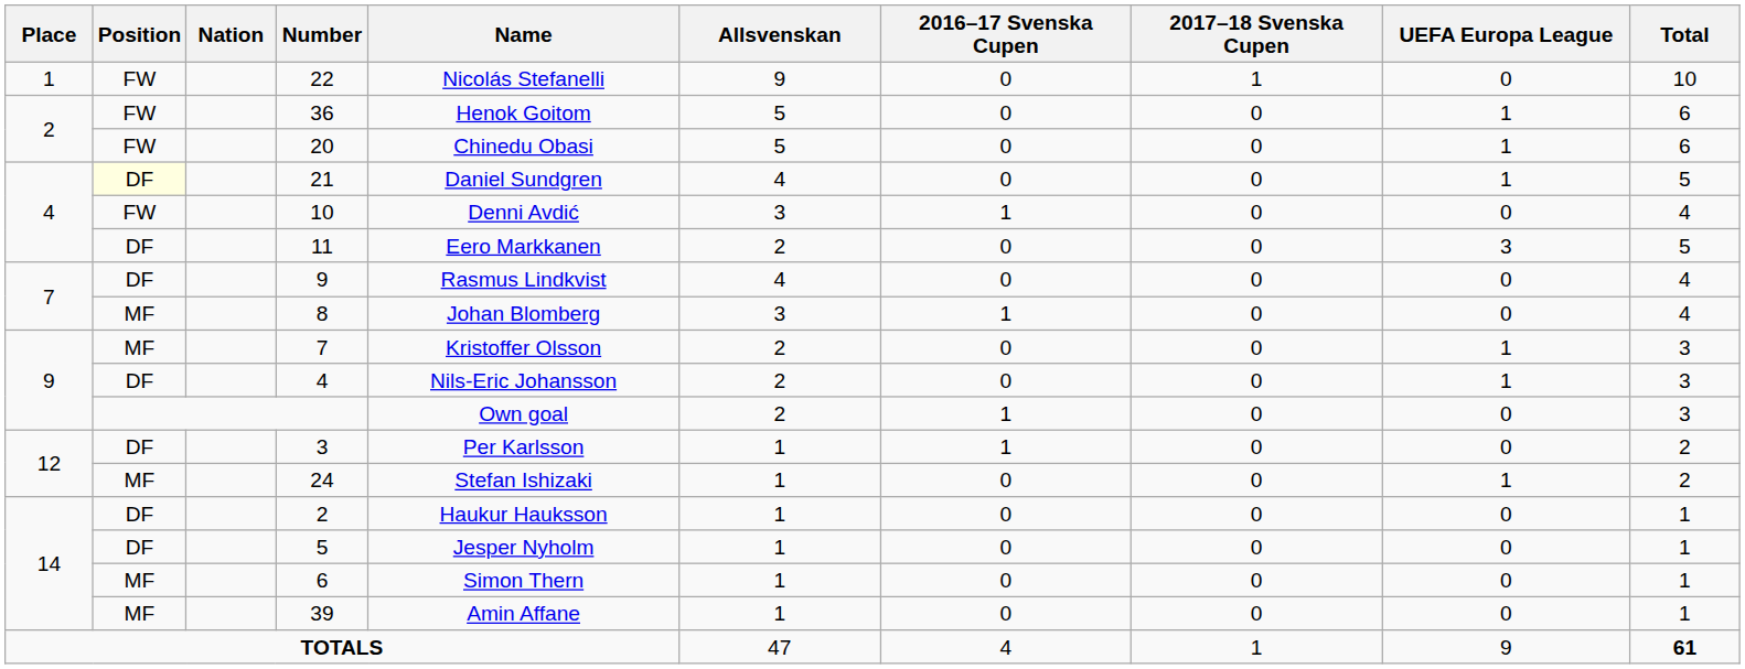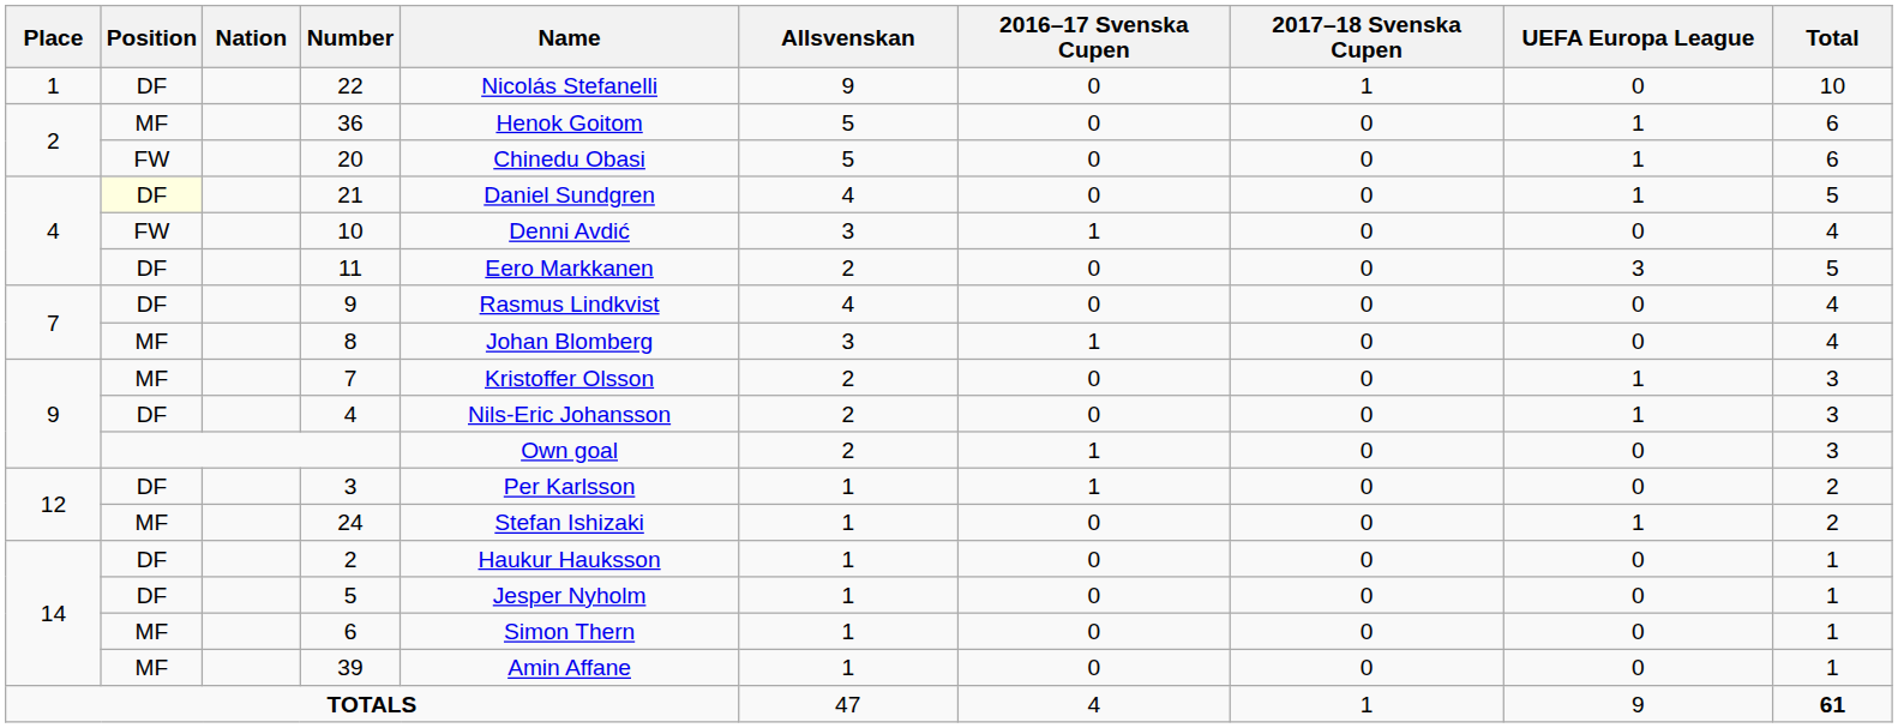22 | Position: FW -> DF
36 | Position: FW -> MF
